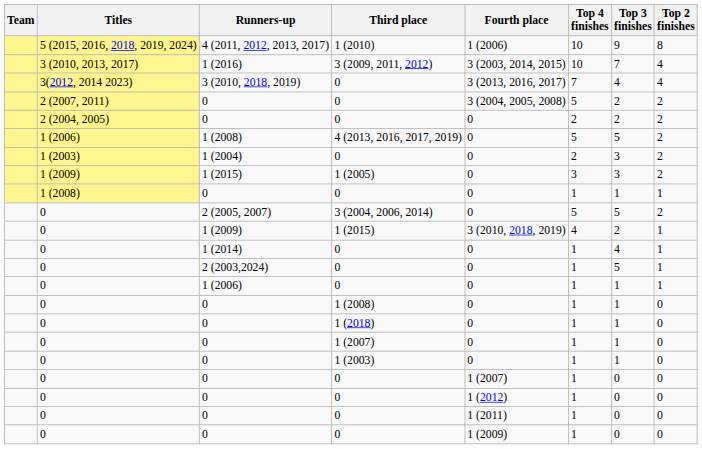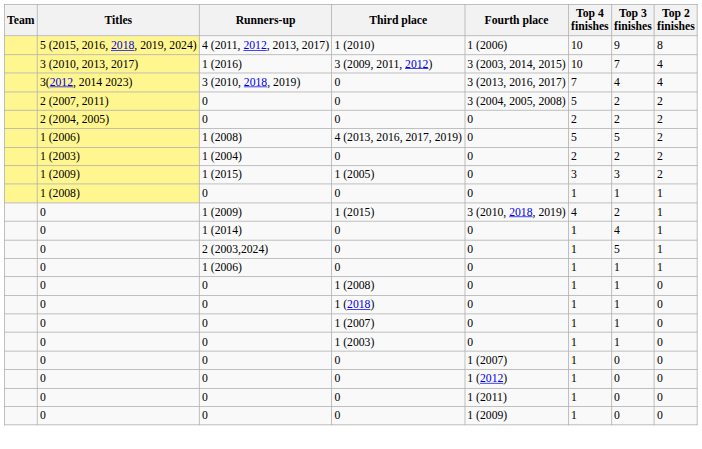1 (2004) | Top 3 finishes: 3 -> 2
- row: 0 | 2 (2005, 2007) | 3 (2004, 2006, 2014) | 0 | 5 | 5 | 2
